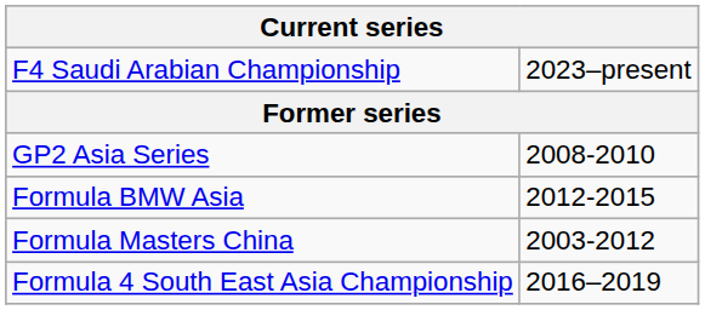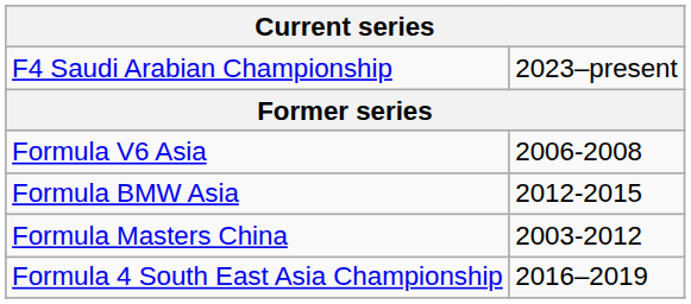+ row: Formula V6 Asia | 2006-2008
- row: GP2 Asia Series | 2008-2010
